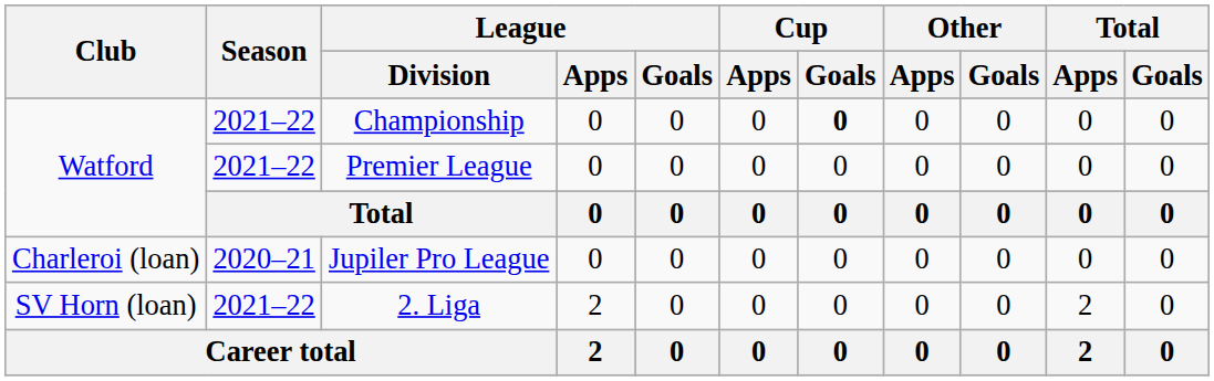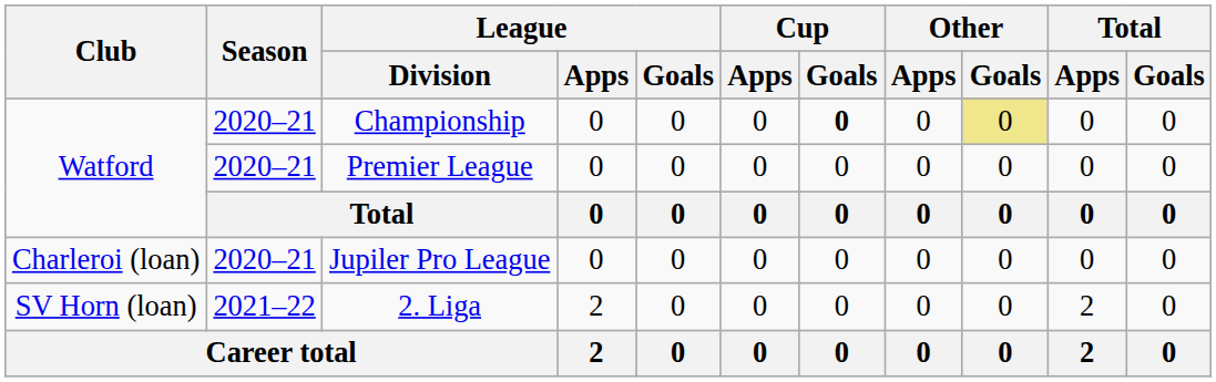Championship | Season: 2021–22 -> 2020–21
Championship | Other / Goals: no background -> khaki background
Premier League | Season: 2021–22 -> 2020–21
